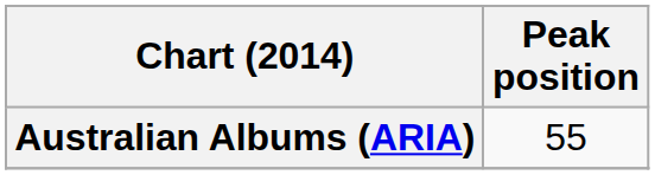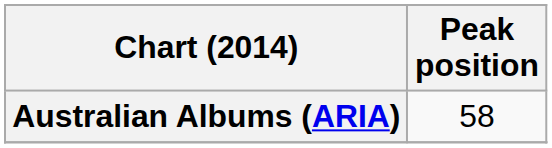Australian Albums (ARIA) | Peak position: 55 -> 58
